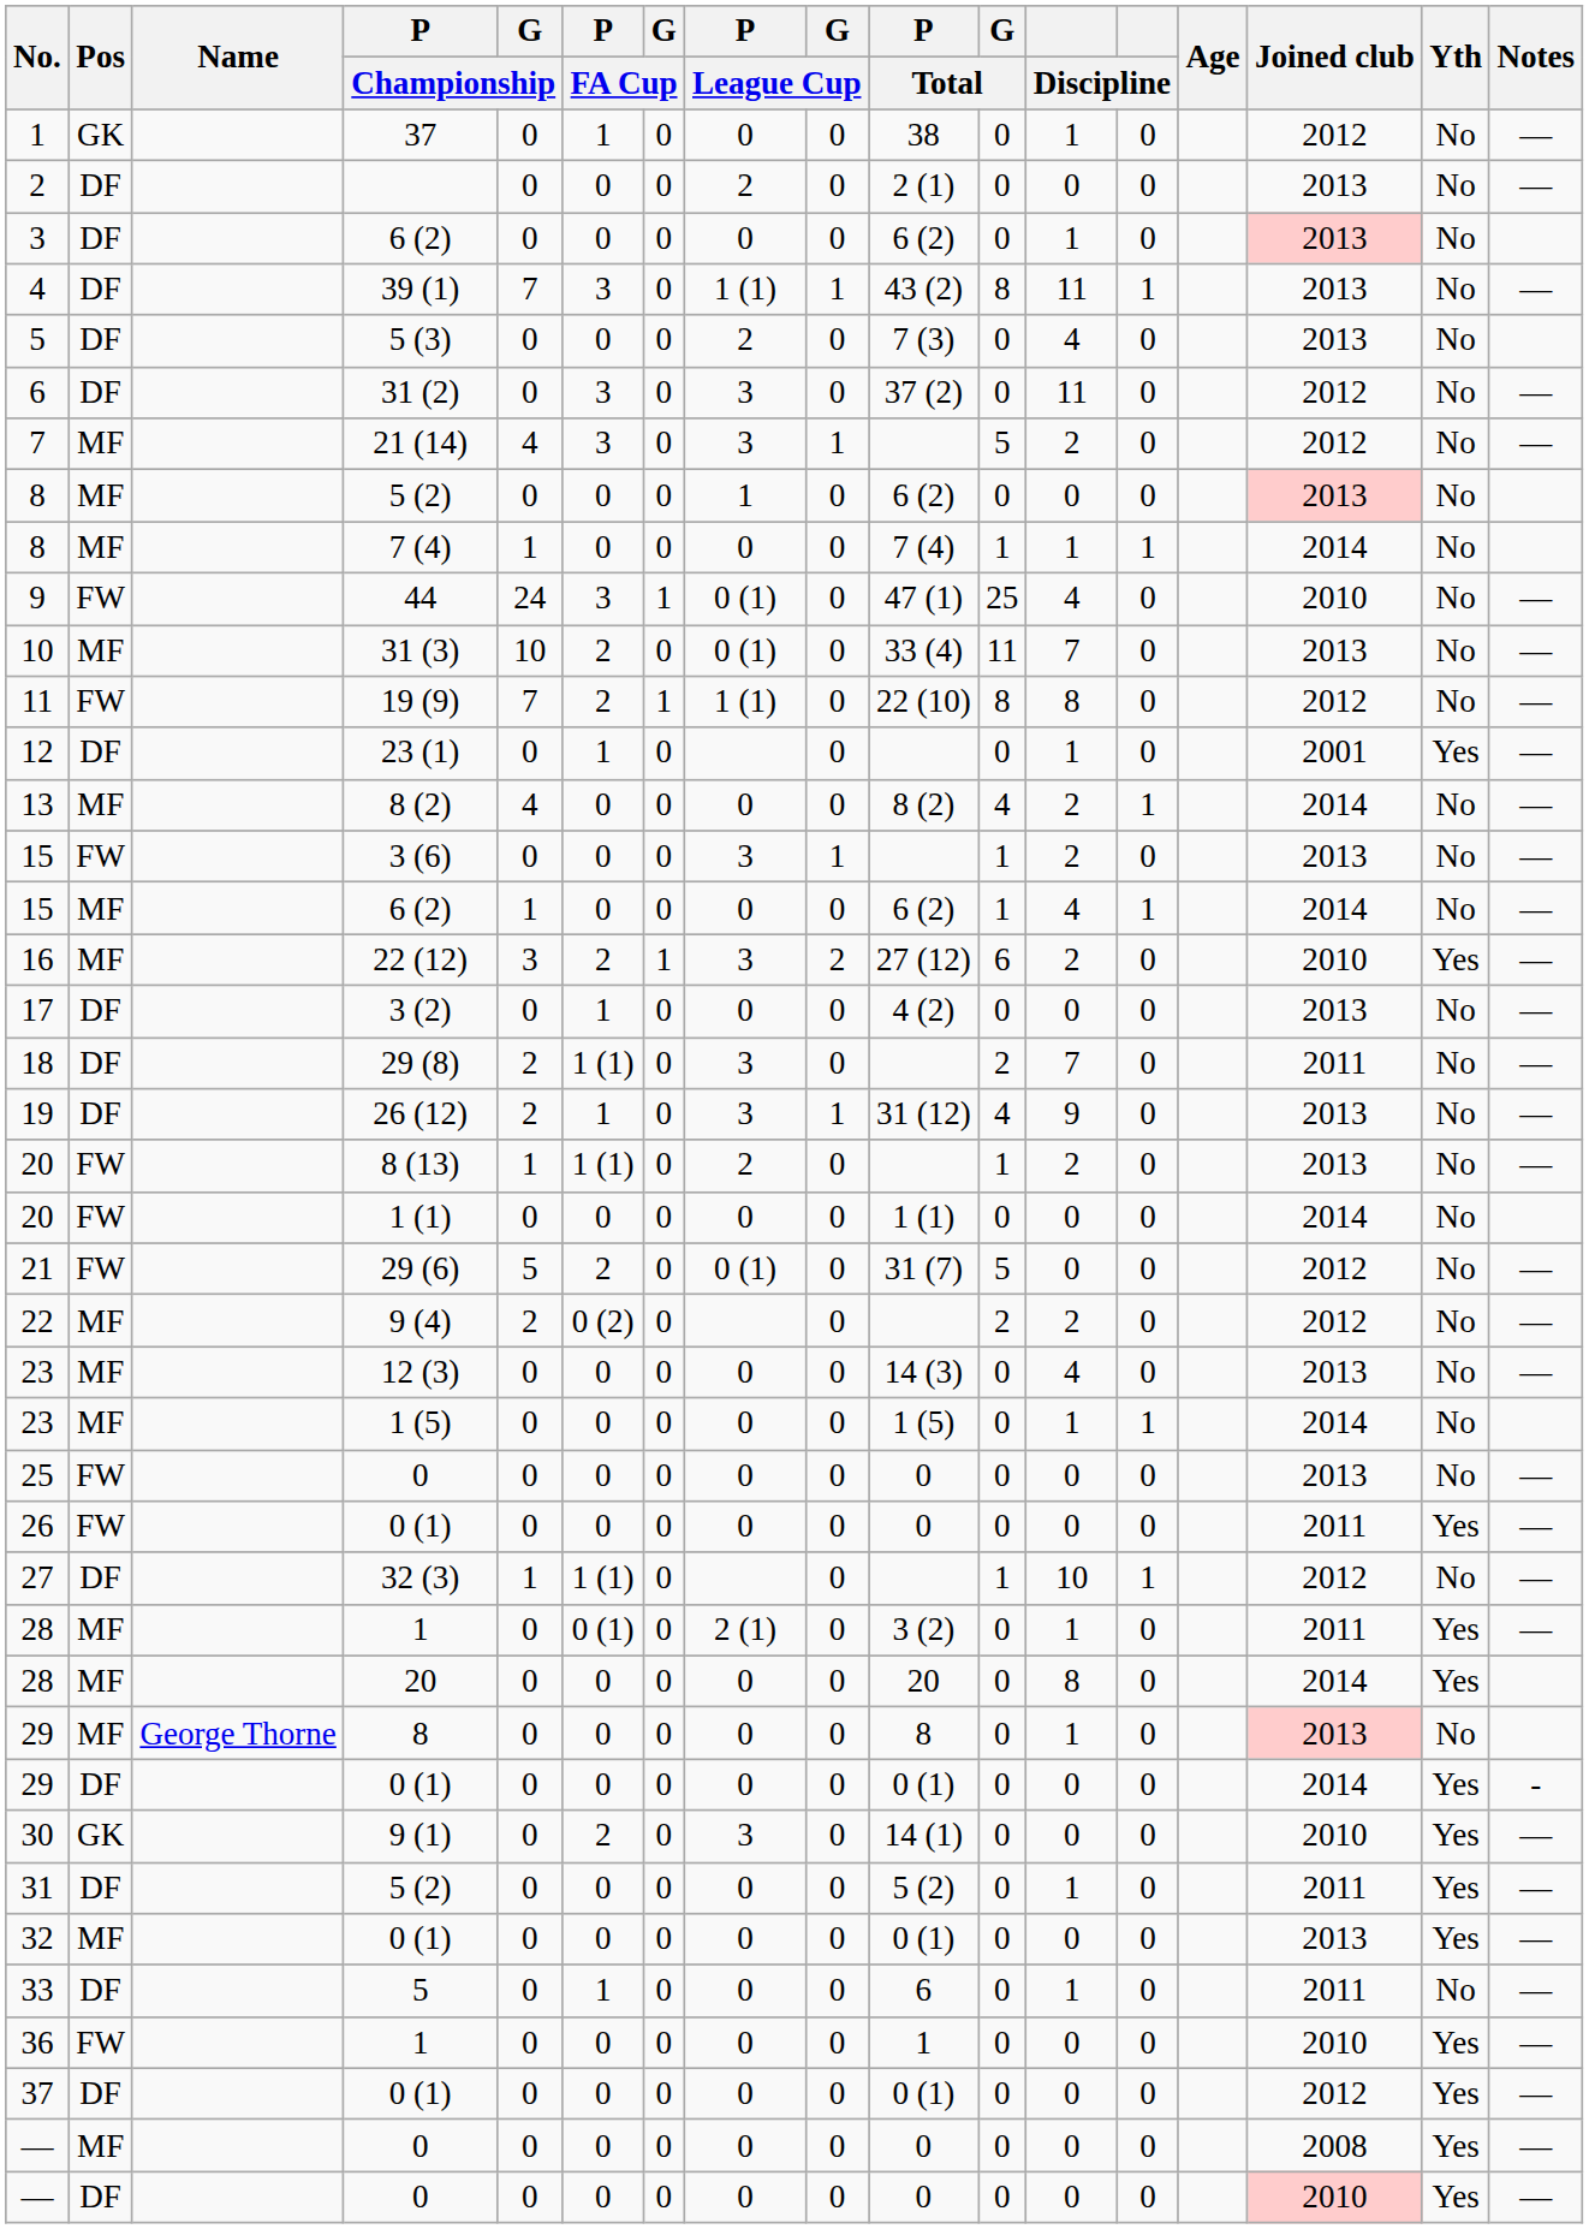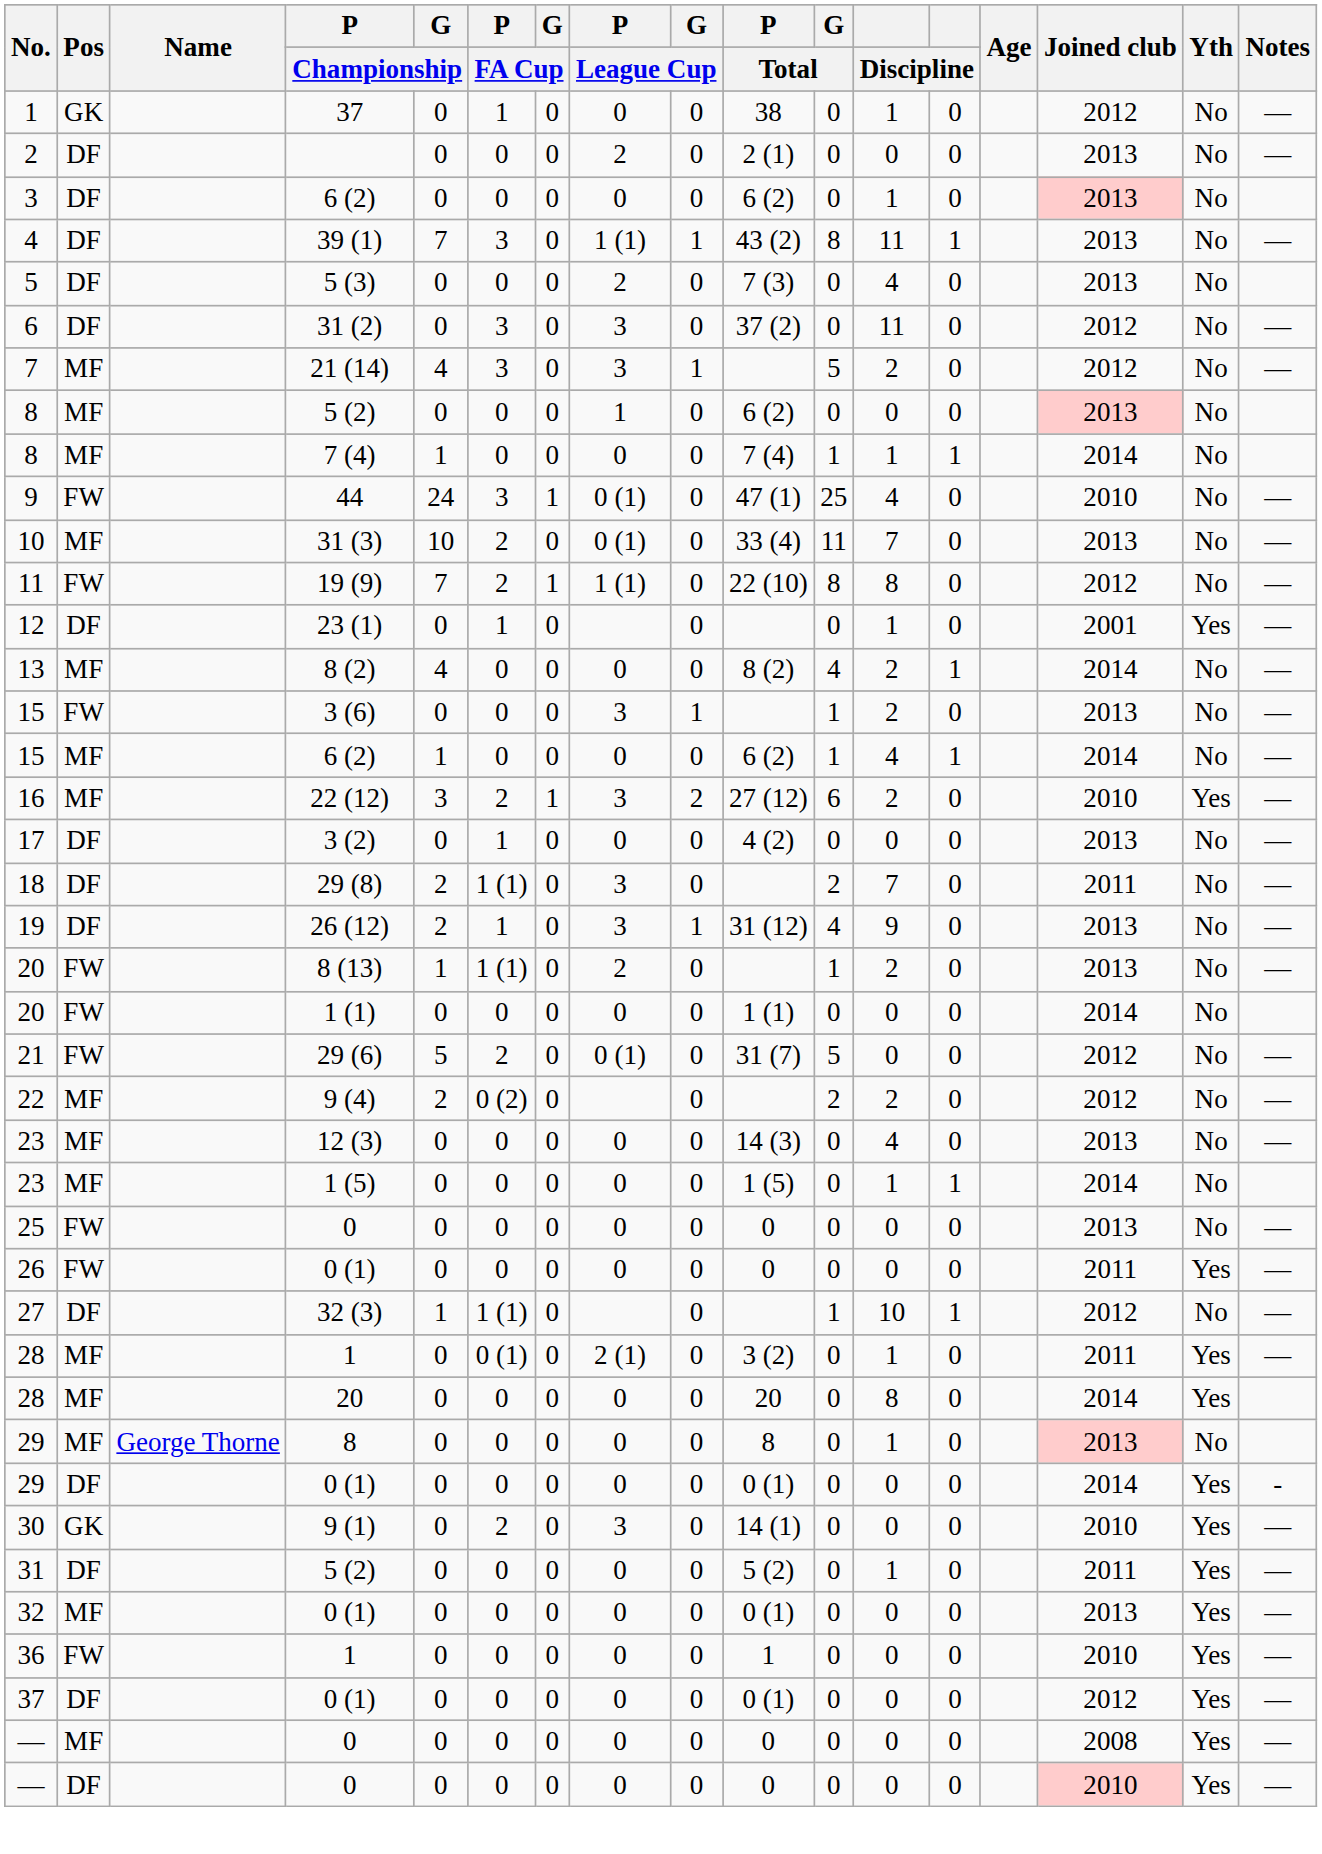- row: 33 | DF | 5 | 0 | 1 | 0 | 0 | 0 | 6 | 0 | 1 | 0 | 2011 | No | —
